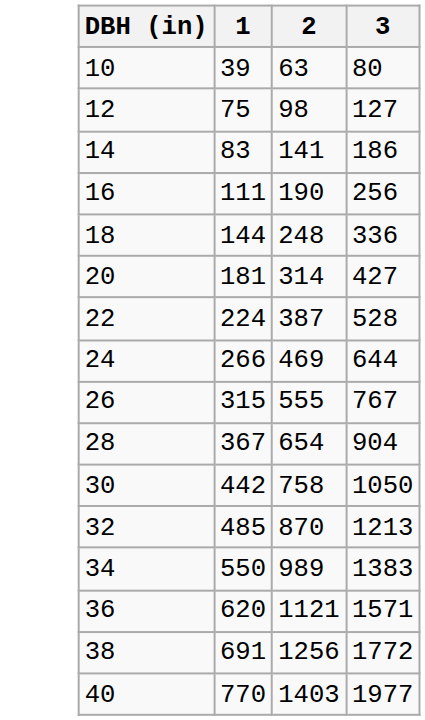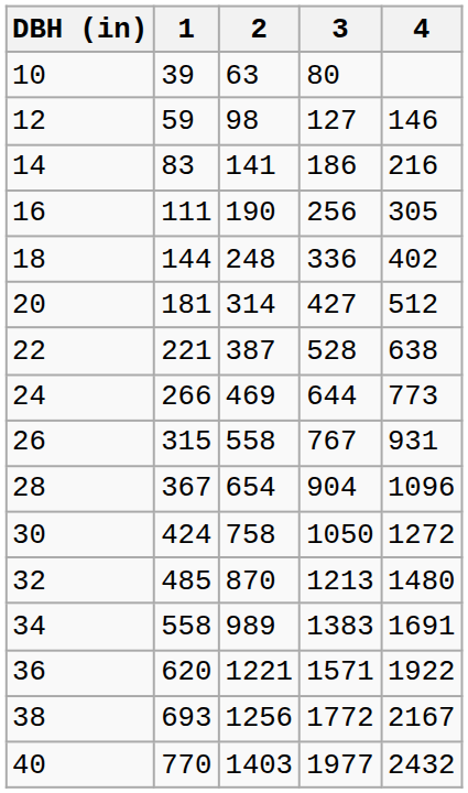+ column: 4 | 146 | 216 | 305 | 402 | 512 | 638 | 773 | 931 | 1096 | 1272 | 1480 | 1691 | 1922 | 2167 | 2432
12 | 1: 75 -> 59
22 | 1: 224 -> 221
26 | 2: 555 -> 558
30 | 1: 442 -> 424
34 | 1: 550 -> 558
36 | 2: 1121 -> 1221
38 | 1: 691 -> 693
